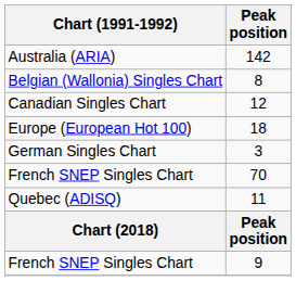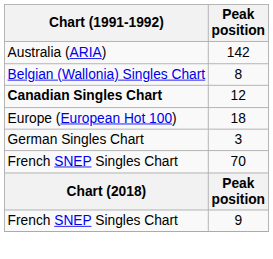12 | Chart (1991-1992): normal -> bold
- row: Quebec (ADISQ) | 11
